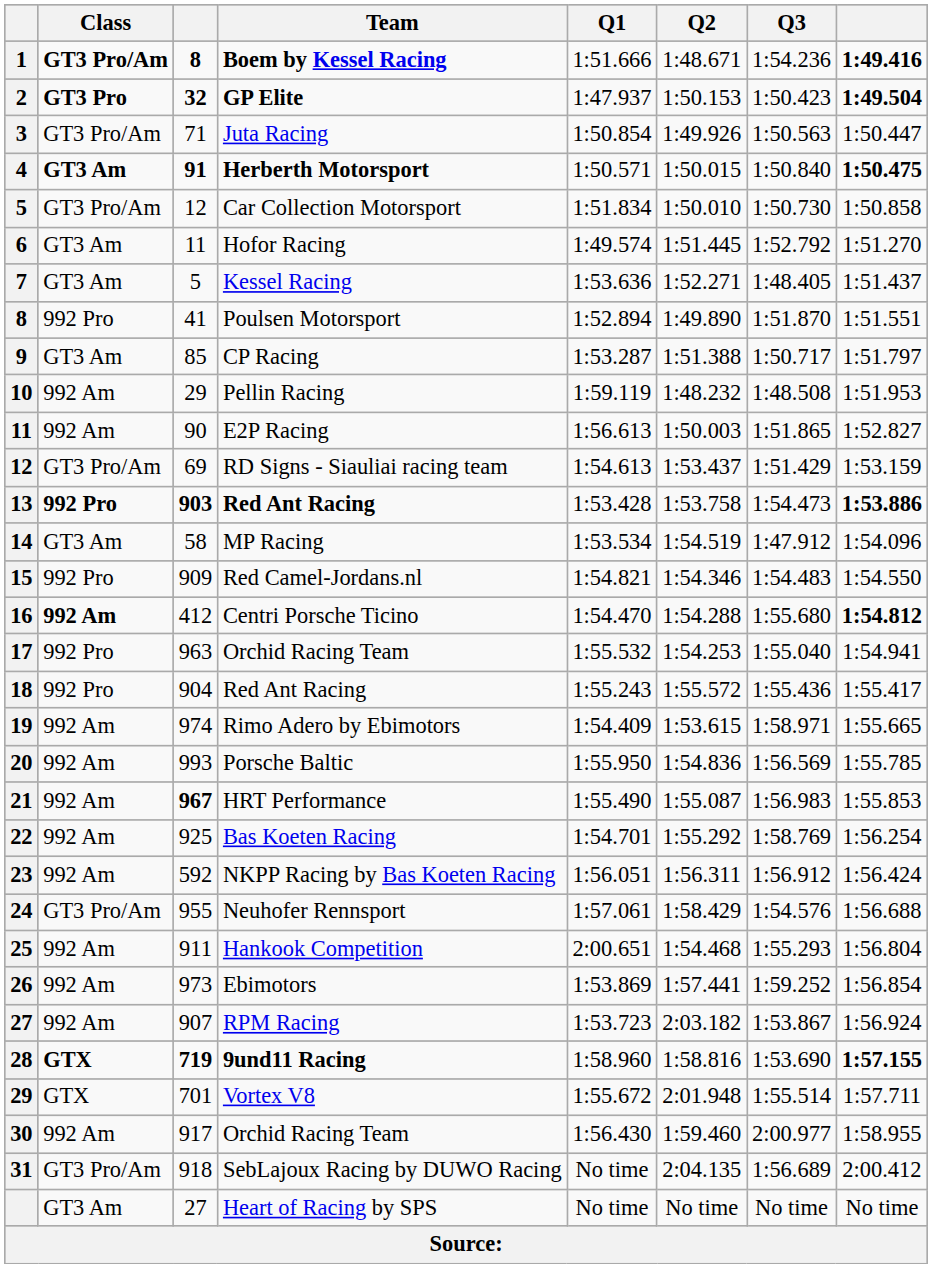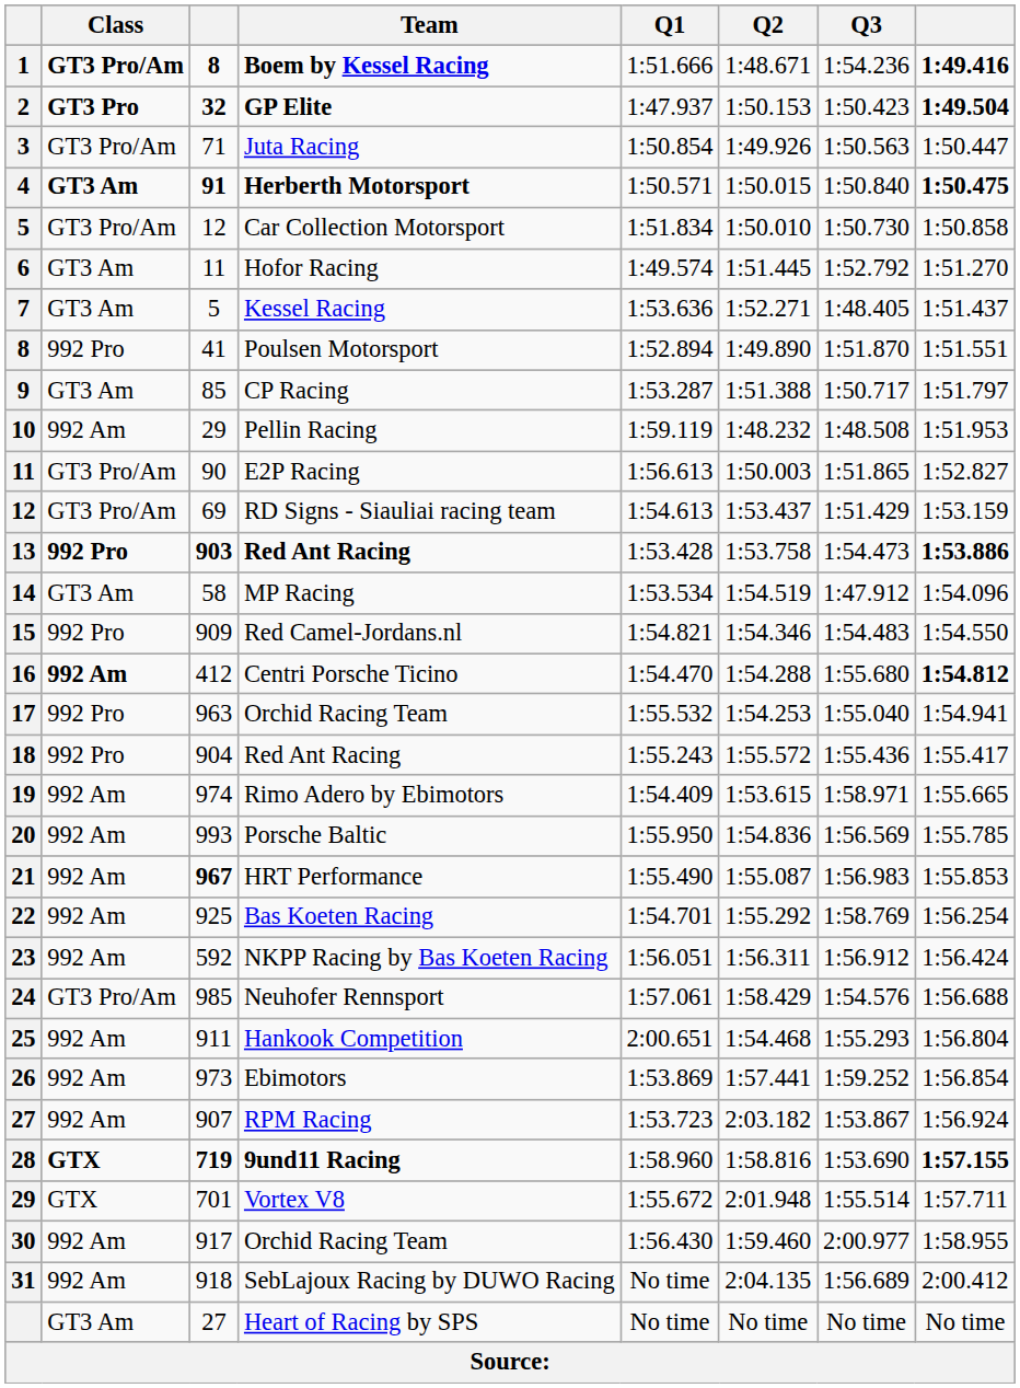E2P Racing | Class: 992 Am -> GT3 Pro/Am
Neuhofer Rennsport | column 3: 955 -> 985
SebLajoux Racing by DUWO Racing | Class: GT3 Pro/Am -> 992 Am
